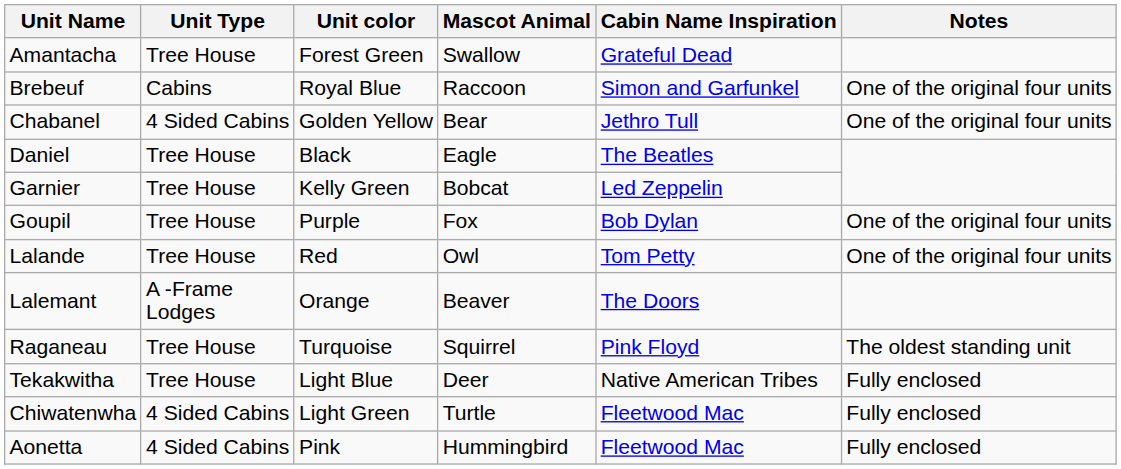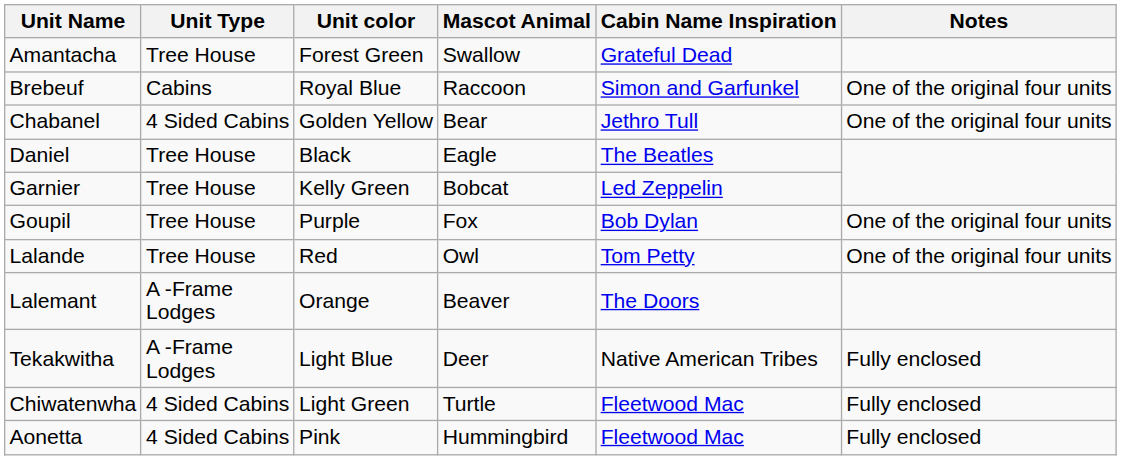- row: Raganeau | Tree House | Turquoise | Squirrel | Pink Floyd | The oldest standing unit
Tekakwitha | Unit Type: Tree House -> A -Frame Lodges
